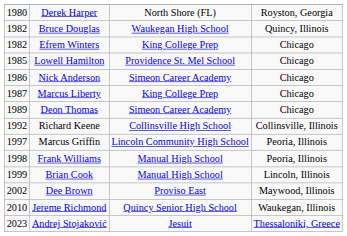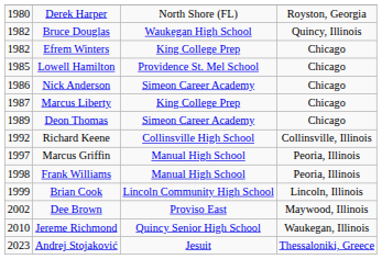Marcus Griffin | column 3: Lincoln Community High School -> Manual High School
Brian Cook | column 3: Manual High School -> Lincoln Community High School
